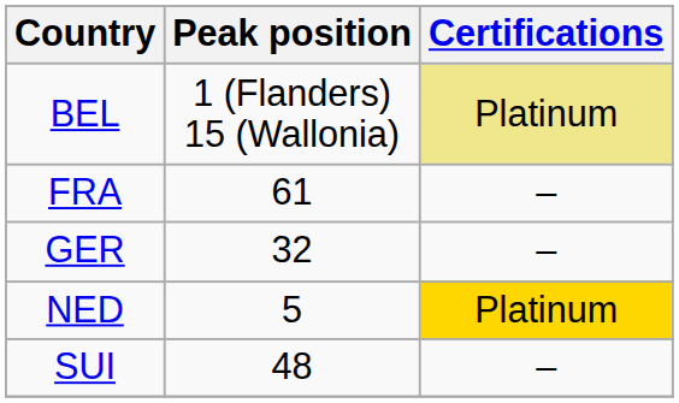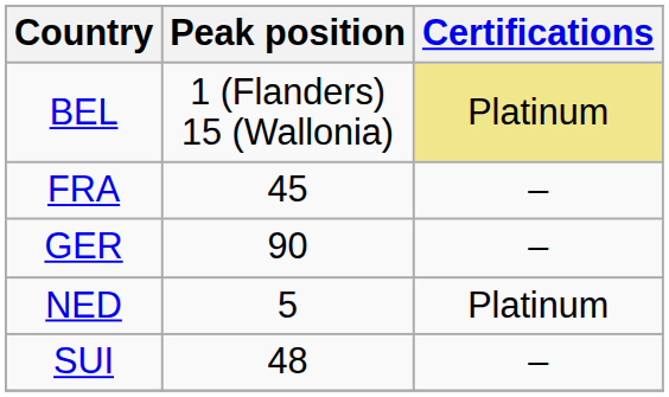FRA | Peak position: 61 -> 45
GER | Peak position: 32 -> 90
NED | Certifications: gold background -> no background
